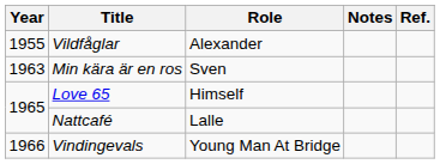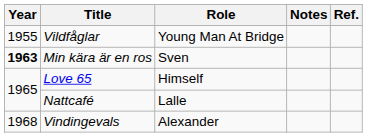Vildfåglar | Role: Alexander -> Young Man At Bridge
Min kära är en ros | Year: normal -> bold
Vindingevals | Year: 1966 -> 1968
Vindingevals | Role: Young Man At Bridge -> Alexander
